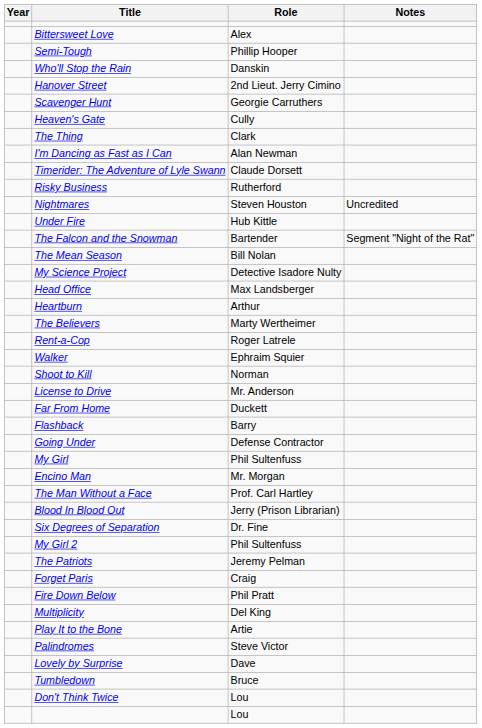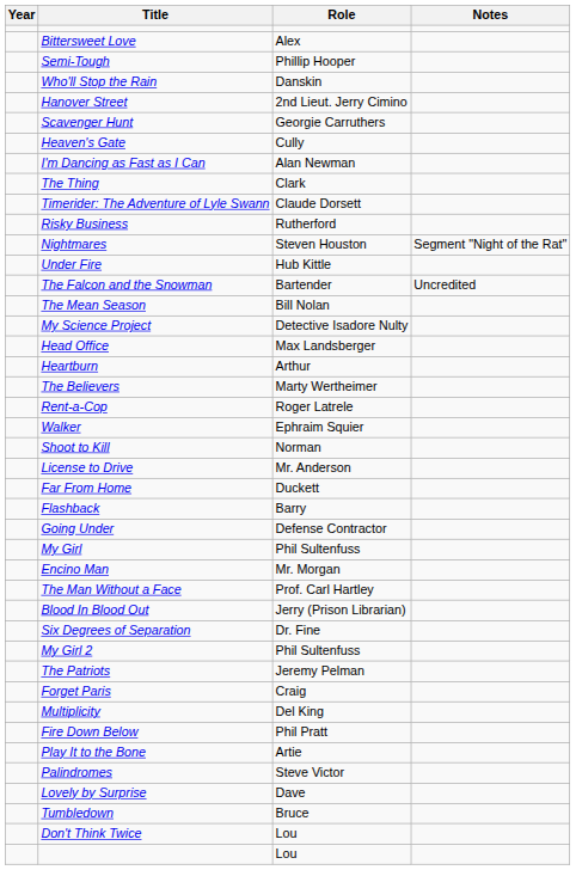rows swapped: I'm Dancing as Fast as I Can <-> The Thing
Nightmares | Notes: Uncredited -> Segment "Night of the Rat"
The Falcon and the Snowman | Notes: Segment "Night of the Rat" -> Uncredited
rows swapped: Multiplicity <-> Fire Down Below
